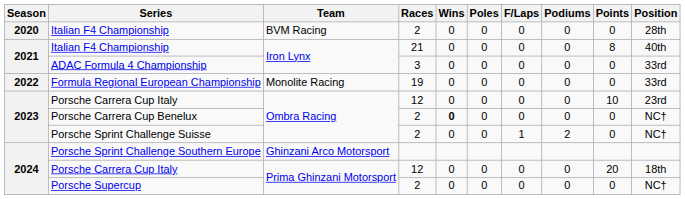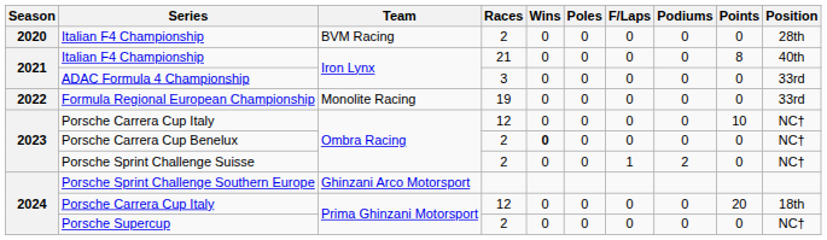Porsche Carrera Cup Italy / Ombra Racing | Position: 23rd -> NC†
